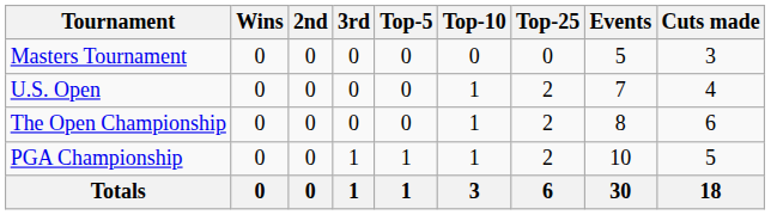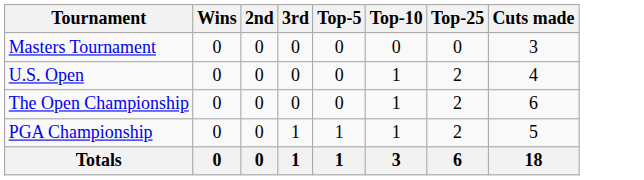- column: Events | 5 | 7 | 8 | 10 | 30
